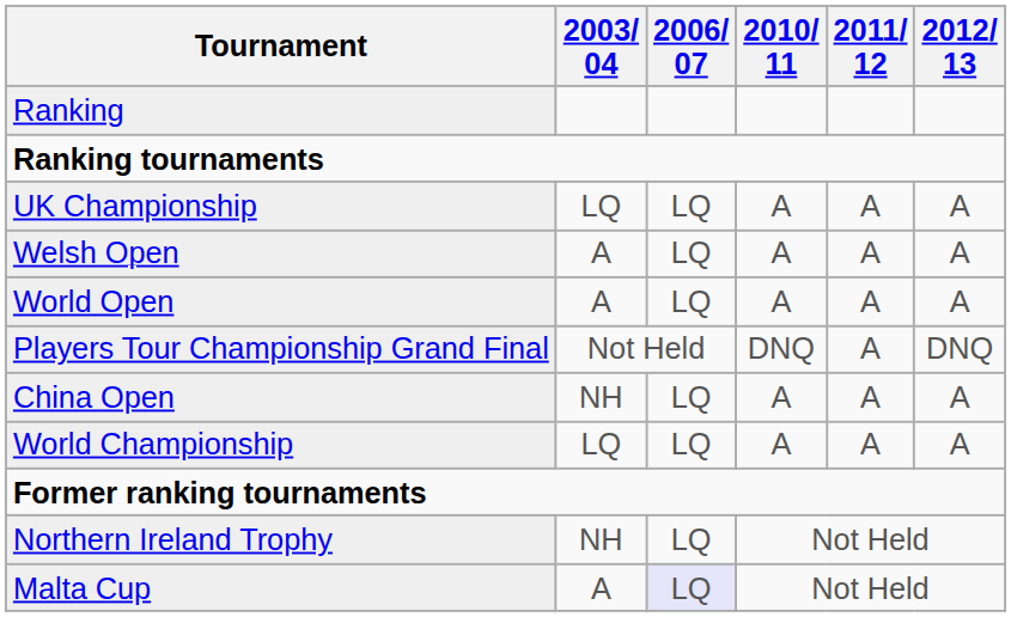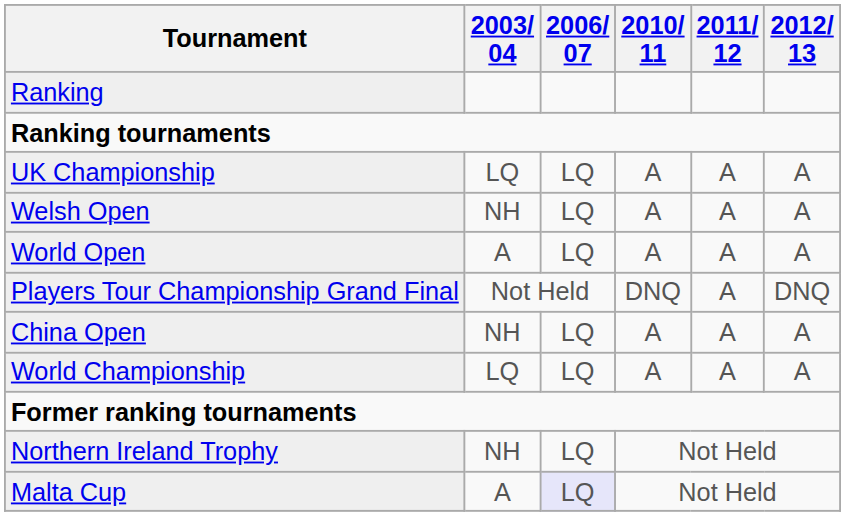Welsh Open | 2003/ 04: A -> NH
